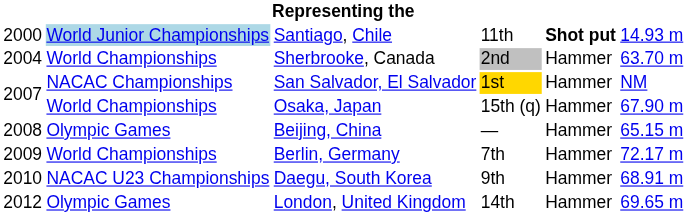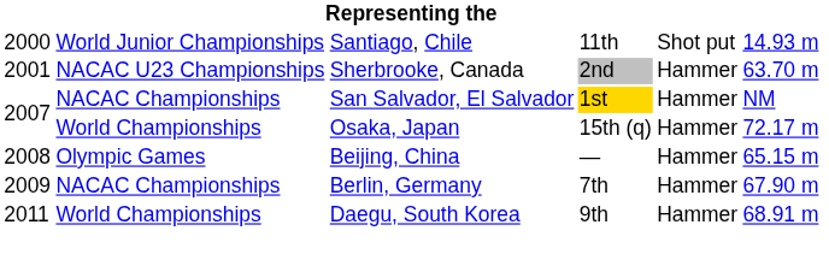Santiago, Chile | column 2: lightblue background -> no background
Santiago, Chile | column 5: bold -> normal
Sherbrooke, Canada | column 1: 2004 -> 2001
Sherbrooke, Canada | column 2: World Championships -> NACAC U23 Championships
Osaka, Japan | column 6: 67.90 m -> 72.17 m
Berlin, Germany | column 2: World Championships -> NACAC Championships
Berlin, Germany | column 6: 72.17 m -> 67.90 m
Daegu, South Korea | column 1: 2010 -> 2011
Daegu, South Korea | column 2: NACAC U23 Championships -> World Championships
- row: 2012 | Olympic Games | London, United Kingdom | 14th | Hammer | 69.65 m
